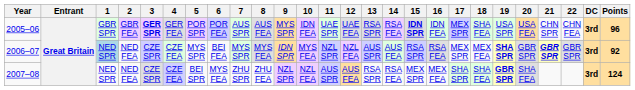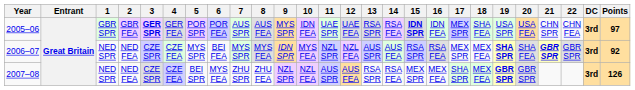2005–06 | Points: 96 -> 97
2006–07 | 1: lightblue background -> no background
2006–07 | 20: GBR SPR -> SHA FEA
2007–08 | 18: SHA FEA -> MEX FEA
2007–08 | 20: SHA FEA -> GBR SPR
2007–08 | Points: 124 -> 126
